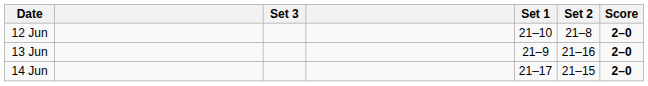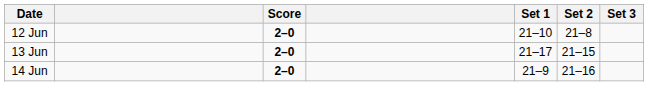columns swapped: Score <-> Set 3
13 Jun | Set 1: 21–9 -> 21–17
13 Jun | Set 2: 21–16 -> 21–15
14 Jun | Set 1: 21–17 -> 21–9
14 Jun | Set 2: 21–15 -> 21–16
